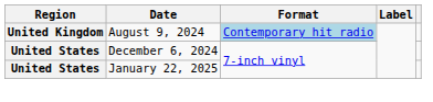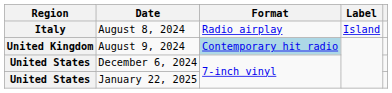+ row: Italy | August 8, 2024 | Radio airplay | Island
